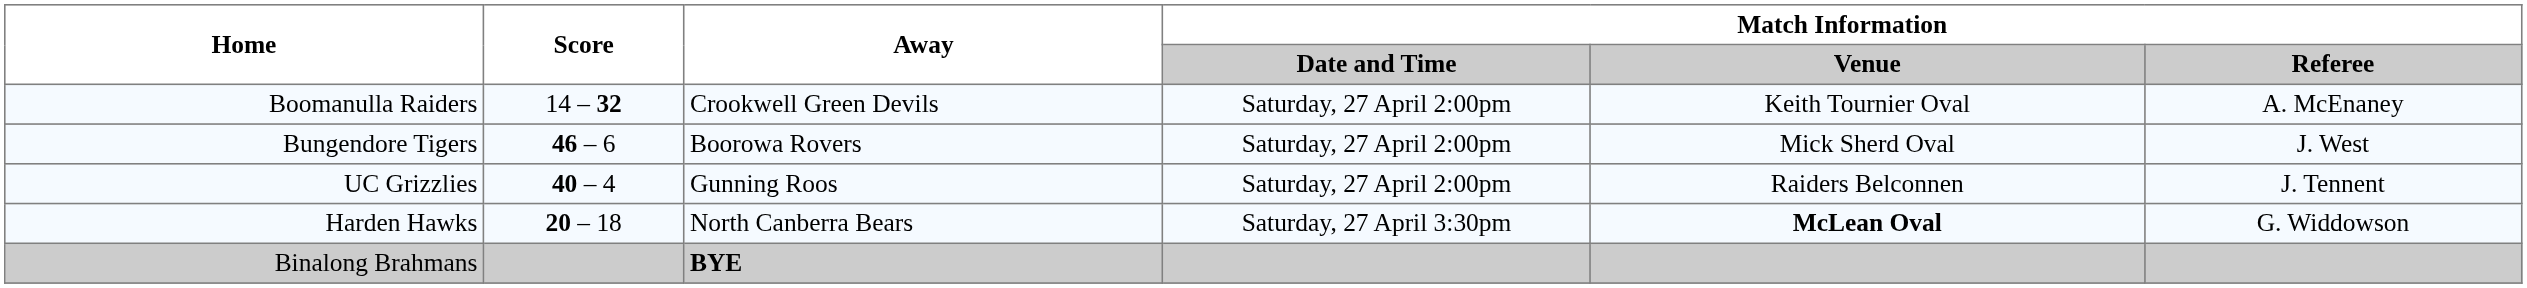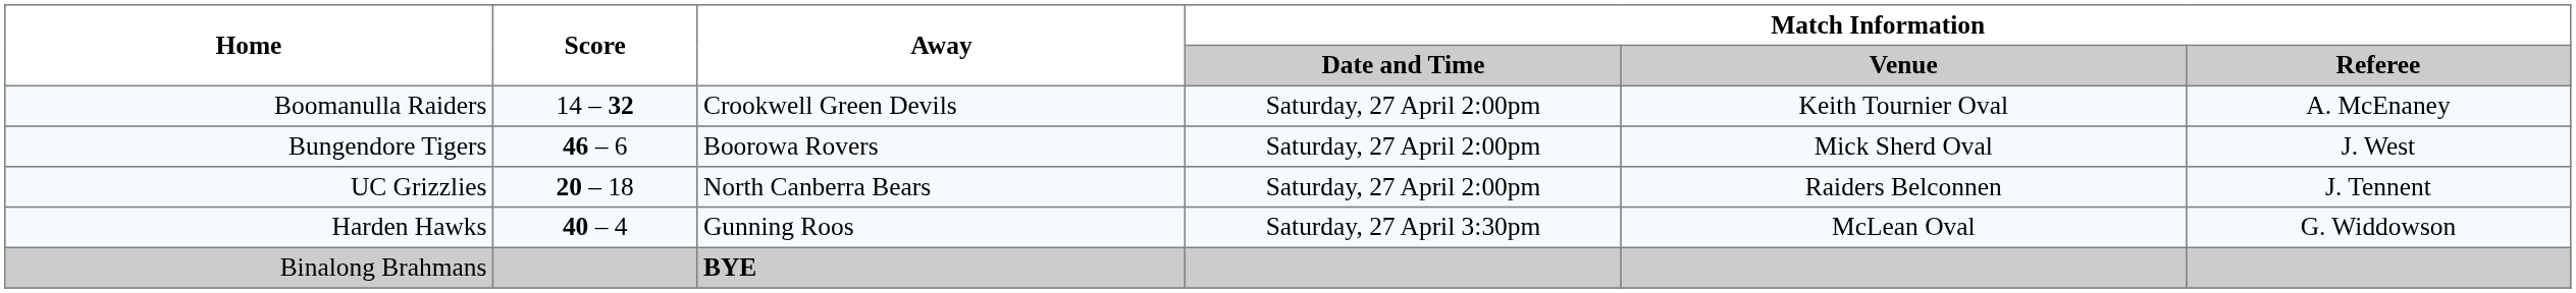UC Grizzlies | Score: 40 – 4 -> 20 – 18
UC Grizzlies | Away: Gunning Roos -> North Canberra Bears
Harden Hawks | Score: 20 – 18 -> 40 – 4
Harden Hawks | Away: North Canberra Bears -> Gunning Roos
Harden Hawks | Match Information / Venue: bold -> normal
